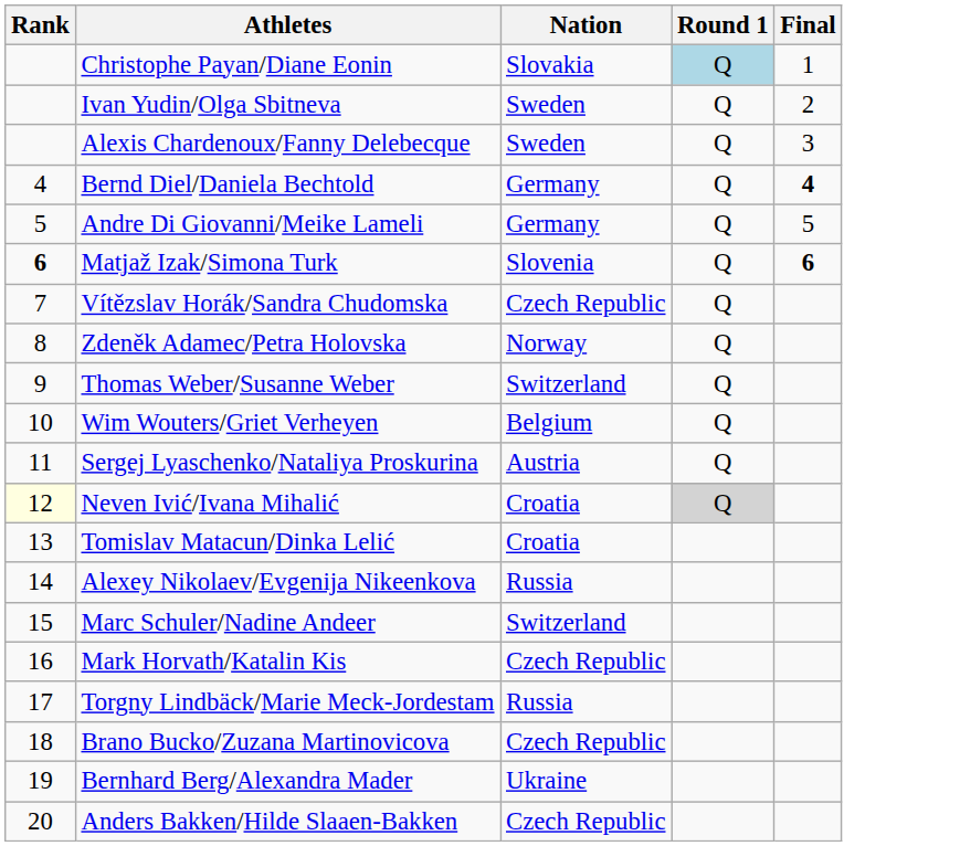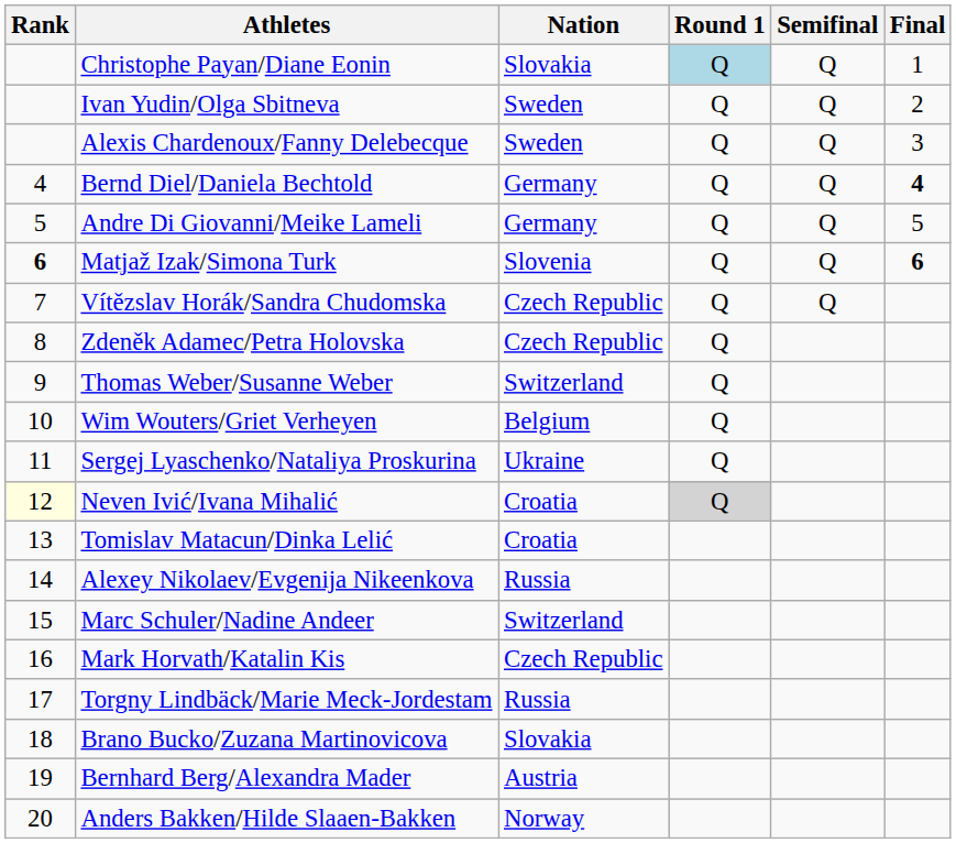+ column: Semifinal | Q | Q | Q | Q | Q | Q | Q
Zdeněk Adamec/Petra Holovska | Nation: Norway -> Czech Republic
Sergej Lyaschenko/Nataliya Proskurina | Nation: Austria -> Ukraine
Brano Bucko/Zuzana Martinovicova | Nation: Czech Republic -> Slovakia
Bernhard Berg/Alexandra Mader | Nation: Ukraine -> Austria
Anders Bakken/Hilde Slaaen-Bakken | Nation: Czech Republic -> Norway
